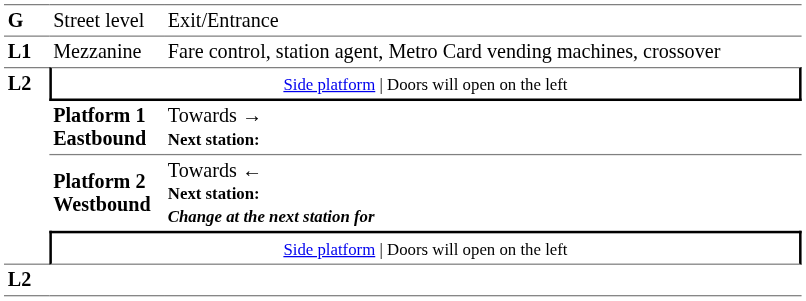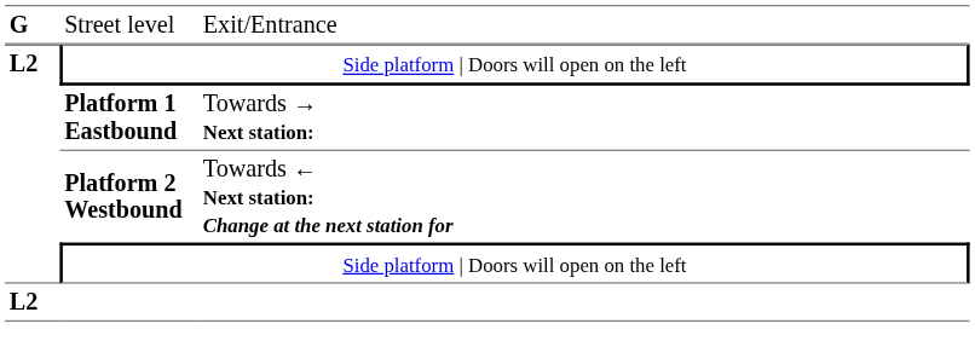- row: L1 | Mezzanine | Fare control, station agent, Metro Card vending machines, crossover
